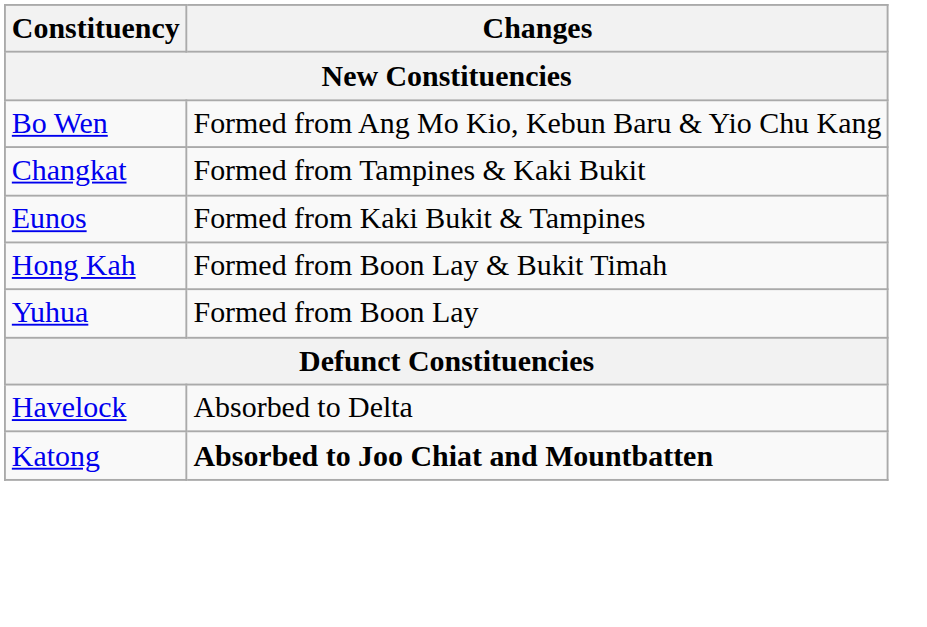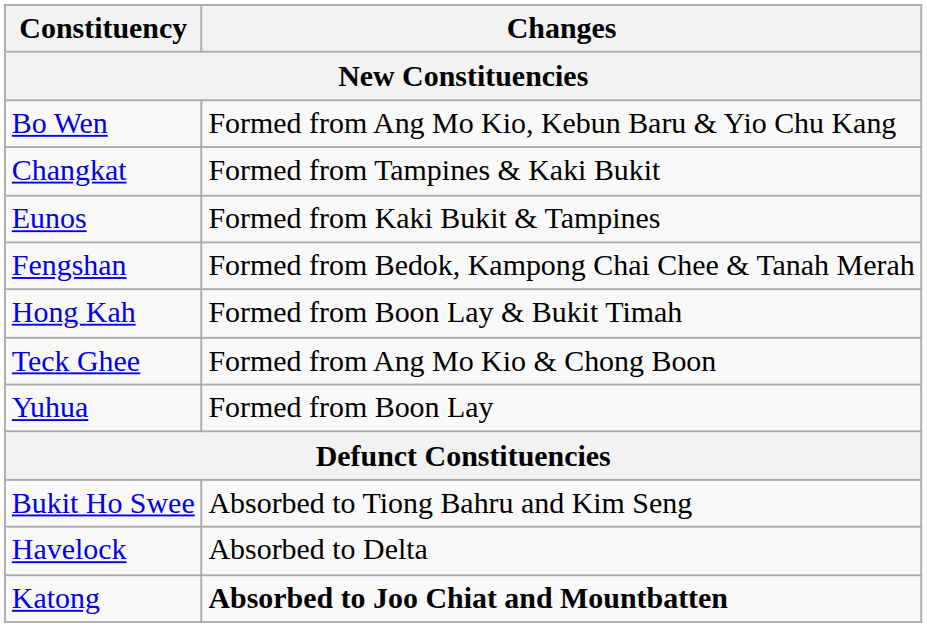+ row: Fengshan | Formed from Bedok, Kampong Chai Chee & Tanah Merah
+ row: Teck Ghee | Formed from Ang Mo Kio & Chong Boon
+ row: Bukit Ho Swee | Absorbed to Tiong Bahru and Kim Seng
